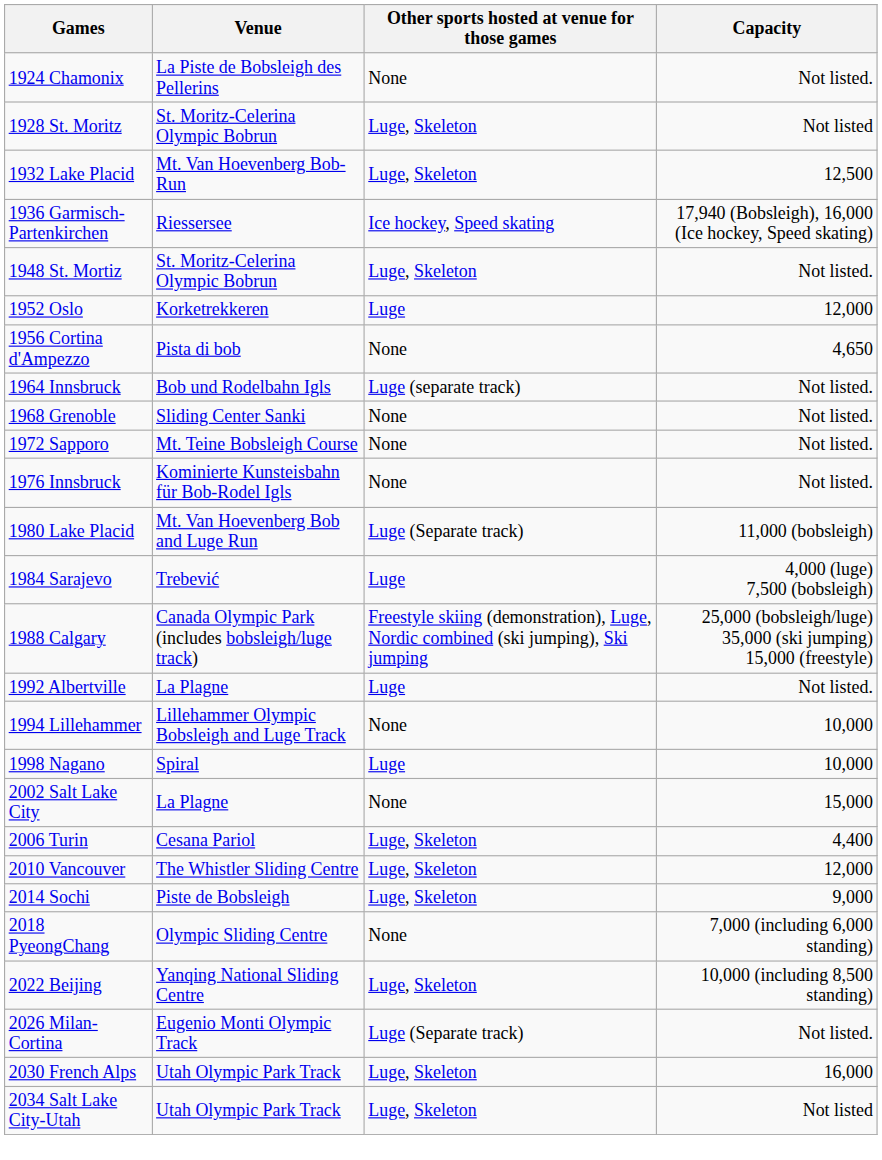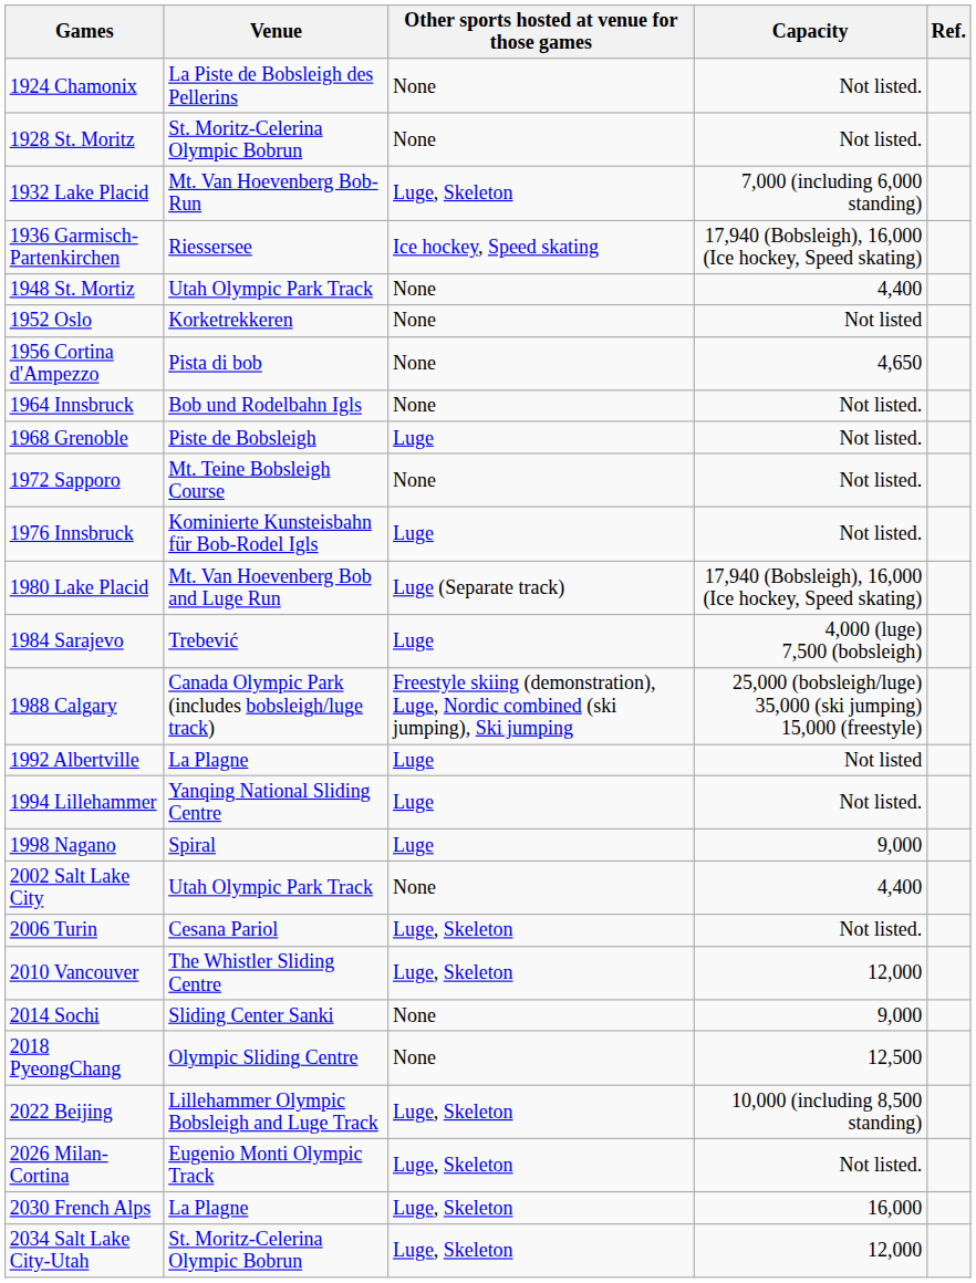+ column: Ref.
1928 St. Moritz | Other sports hosted at venue for those games: Luge, Skeleton -> None
1928 St. Moritz | Capacity: Not listed -> Not listed.
1932 Lake Placid | Capacity: 12,500 -> 7,000 (including 6,000 standing)
1948 St. Mortiz | Venue: St. Moritz-Celerina Olympic Bobrun -> Utah Olympic Park Track
1948 St. Mortiz | Other sports hosted at venue for those games: Luge, Skeleton -> None
1948 St. Mortiz | Capacity: Not listed. -> 4,400
1952 Oslo | Other sports hosted at venue for those games: Luge -> None
1952 Oslo | Capacity: 12,000 -> Not listed
1964 Innsbruck | Other sports hosted at venue for those games: Luge (separate track) -> None
1968 Grenoble | Venue: Sliding Center Sanki -> Piste de Bobsleigh
1968 Grenoble | Other sports hosted at venue for those games: None -> Luge
1976 Innsbruck | Other sports hosted at venue for those games: None -> Luge
1980 Lake Placid | Capacity: 11,000 (bobsleigh) -> 17,940 (Bobsleigh), 16,000 (Ice hockey, Speed skating)
1992 Albertville | Capacity: Not listed. -> Not listed
1994 Lillehammer | Venue: Lillehammer Olympic Bobsleigh and Luge Track -> Yanqing National Sliding Centre
1994 Lillehammer | Other sports hosted at venue for those games: None -> Luge
1994 Lillehammer | Capacity: 10,000 -> Not listed.
1998 Nagano | Capacity: 10,000 -> 9,000
2002 Salt Lake City | Venue: La Plagne -> Utah Olympic Park Track
2002 Salt Lake City | Capacity: 15,000 -> 4,400
2006 Turin | Capacity: 4,400 -> Not listed.
2014 Sochi | Venue: Piste de Bobsleigh -> Sliding Center Sanki
2014 Sochi | Other sports hosted at venue for those games: Luge, Skeleton -> None
2018 PyeongChang | Capacity: 7,000 (including 6,000 standing) -> 12,500
2022 Beijing | Venue: Yanqing National Sliding Centre -> Lillehammer Olympic Bobsleigh and Luge Track
2026 Milan-Cortina | Other sports hosted at venue for those games: Luge (Separate track) -> Luge, Skeleton
2030 French Alps | Venue: Utah Olympic Park Track -> La Plagne
2034 Salt Lake City-Utah | Venue: Utah Olympic Park Track -> St. Moritz-Celerina Olympic Bobrun
2034 Salt Lake City-Utah | Capacity: Not listed -> 12,000
